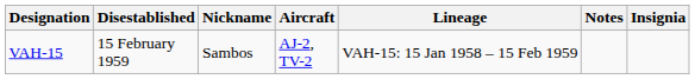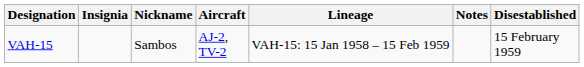columns swapped: Insignia <-> Disestablished
